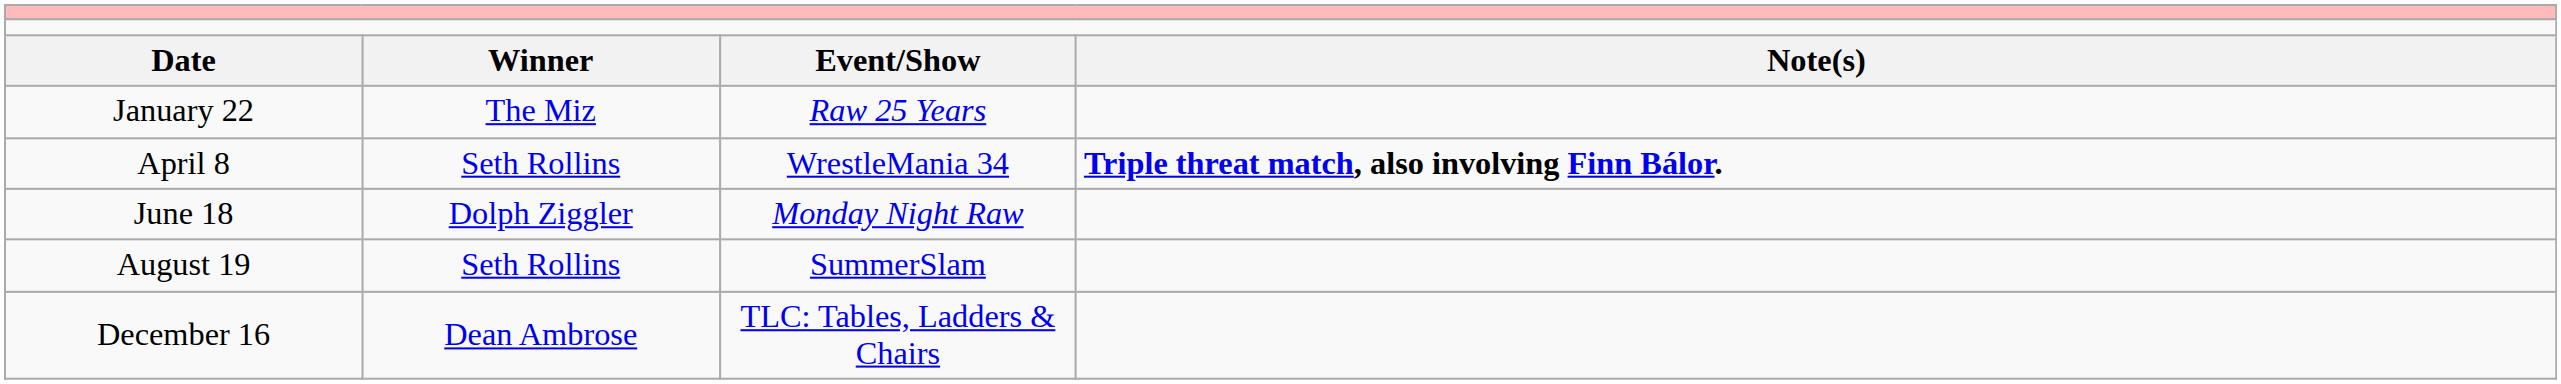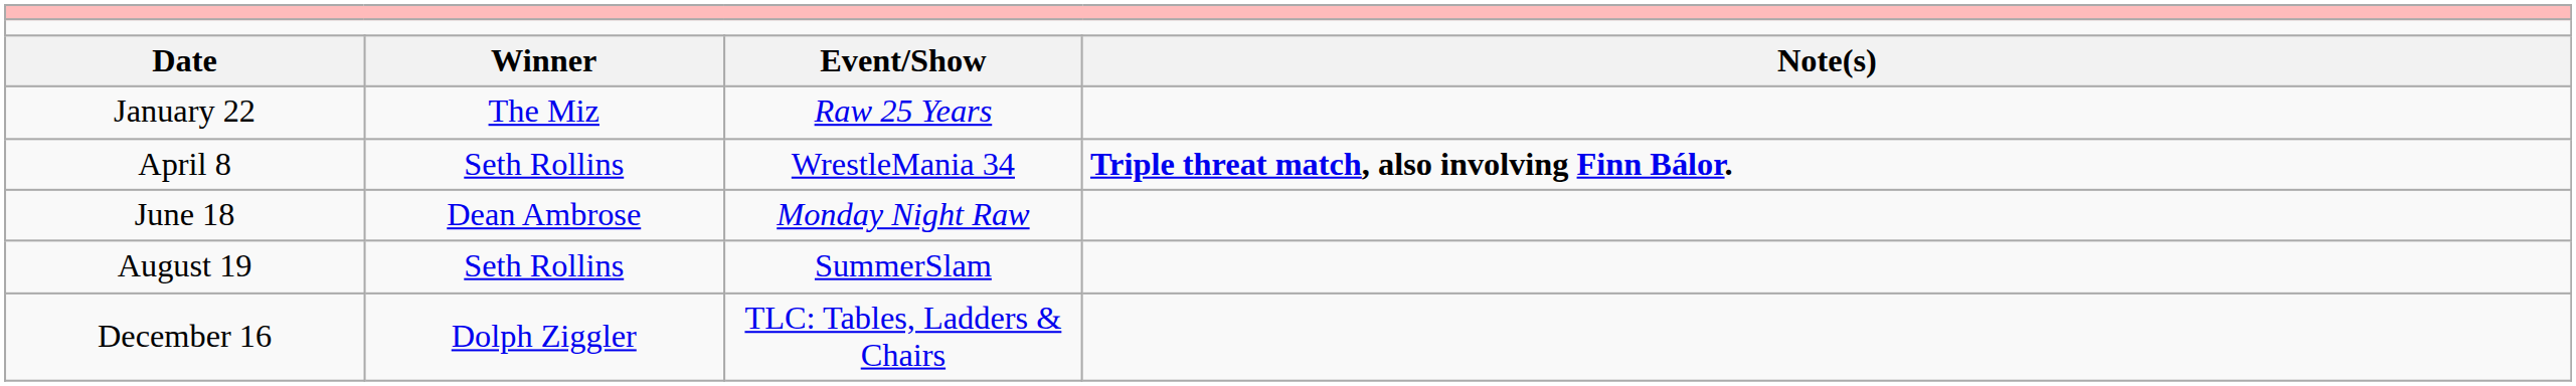June 18 | column 2: Dolph Ziggler -> Dean Ambrose
December 16 | column 2: Dean Ambrose -> Dolph Ziggler
